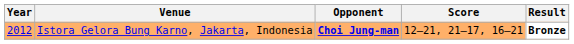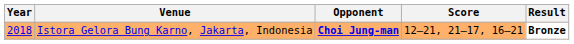Istora Gelora Bung Karno, Jakarta, Indonesia | Year: 2012 -> 2018
